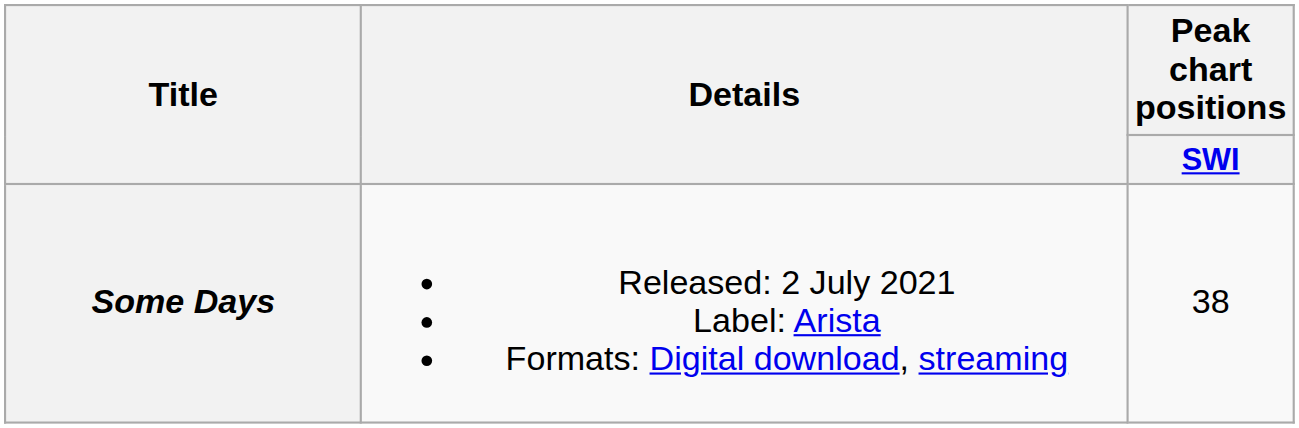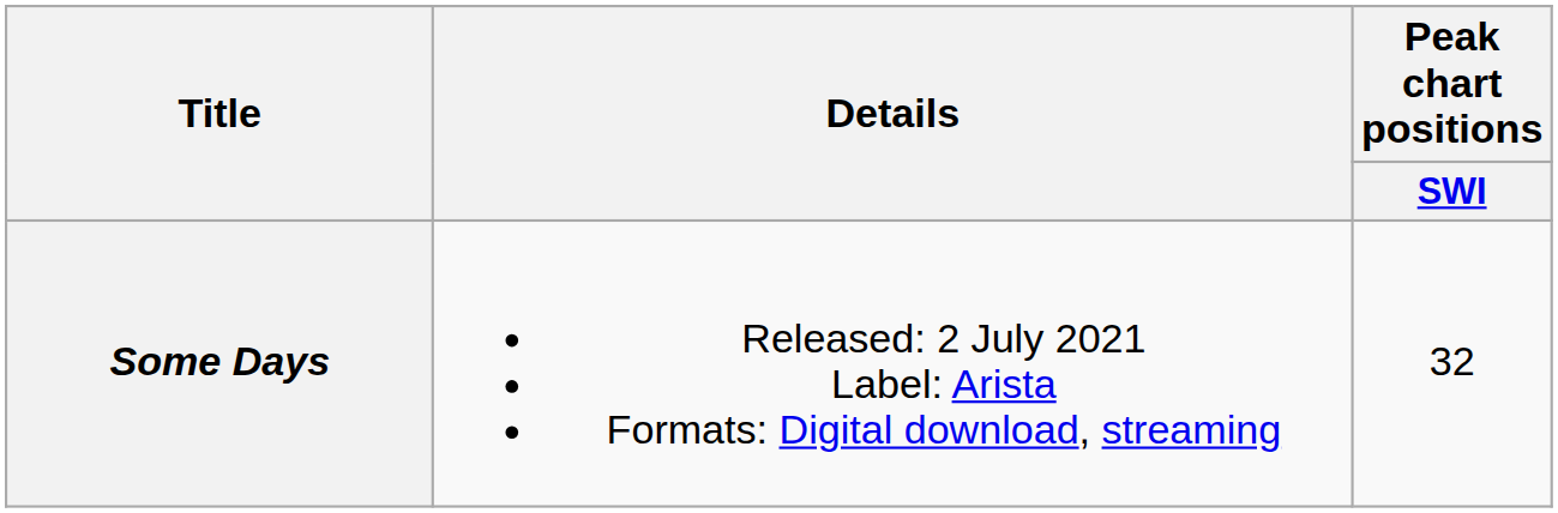Some Days | Peak chart positions / SWI: 38 -> 32
